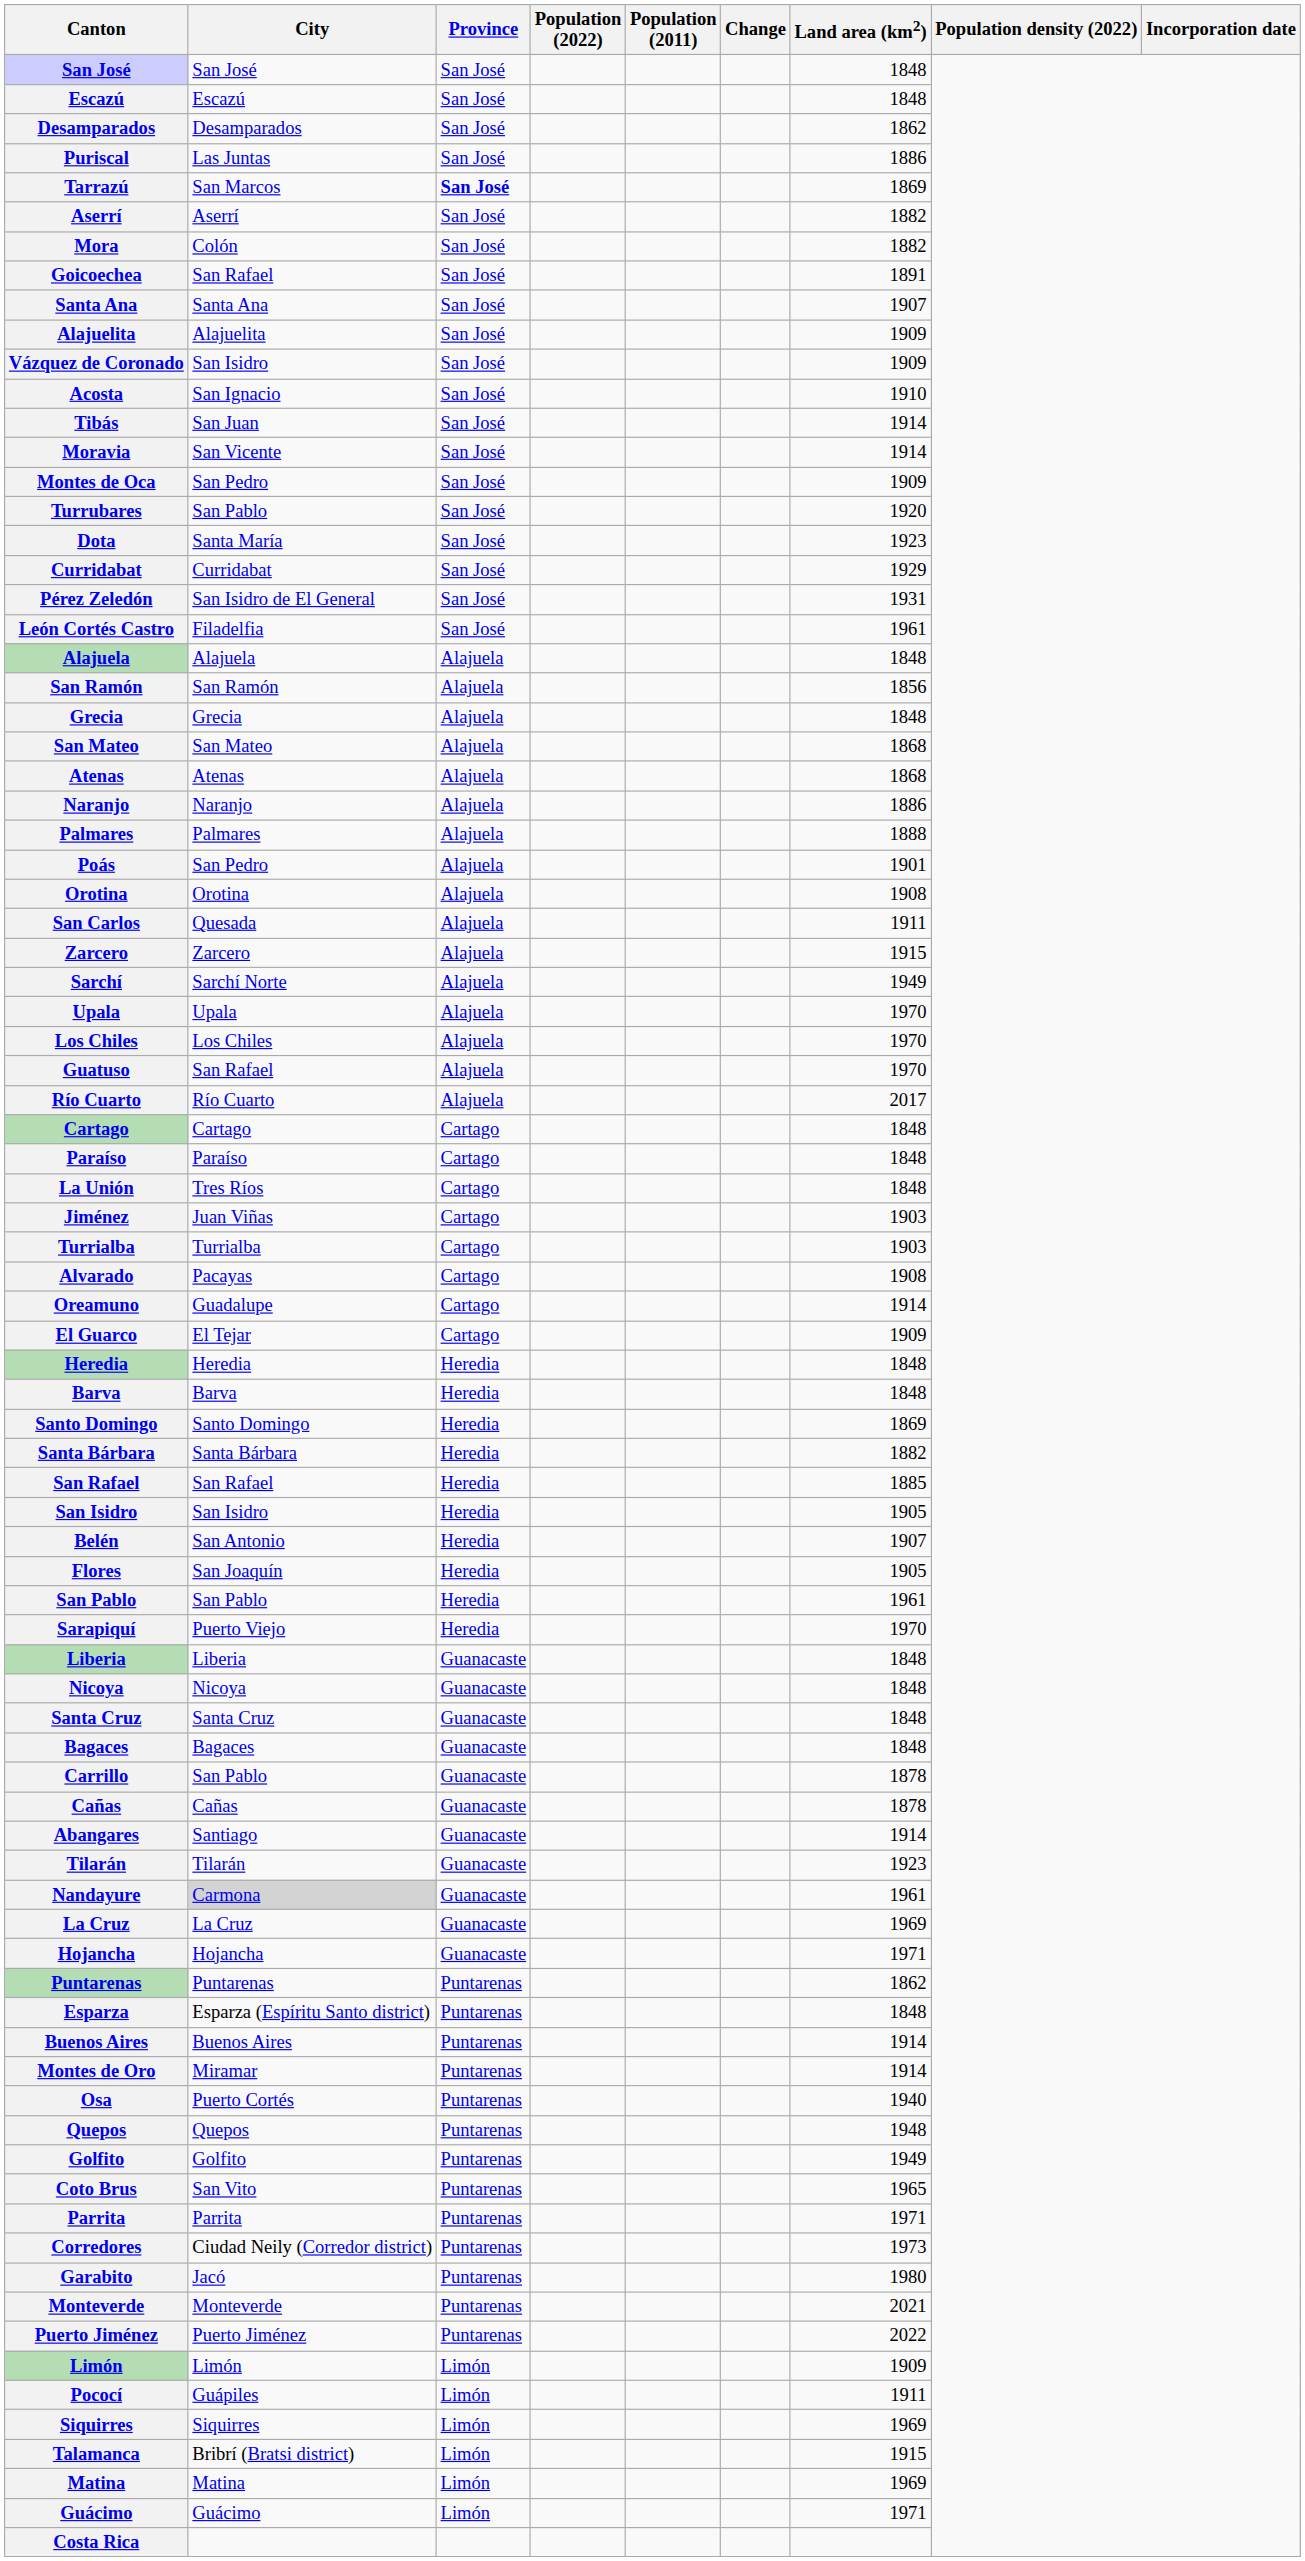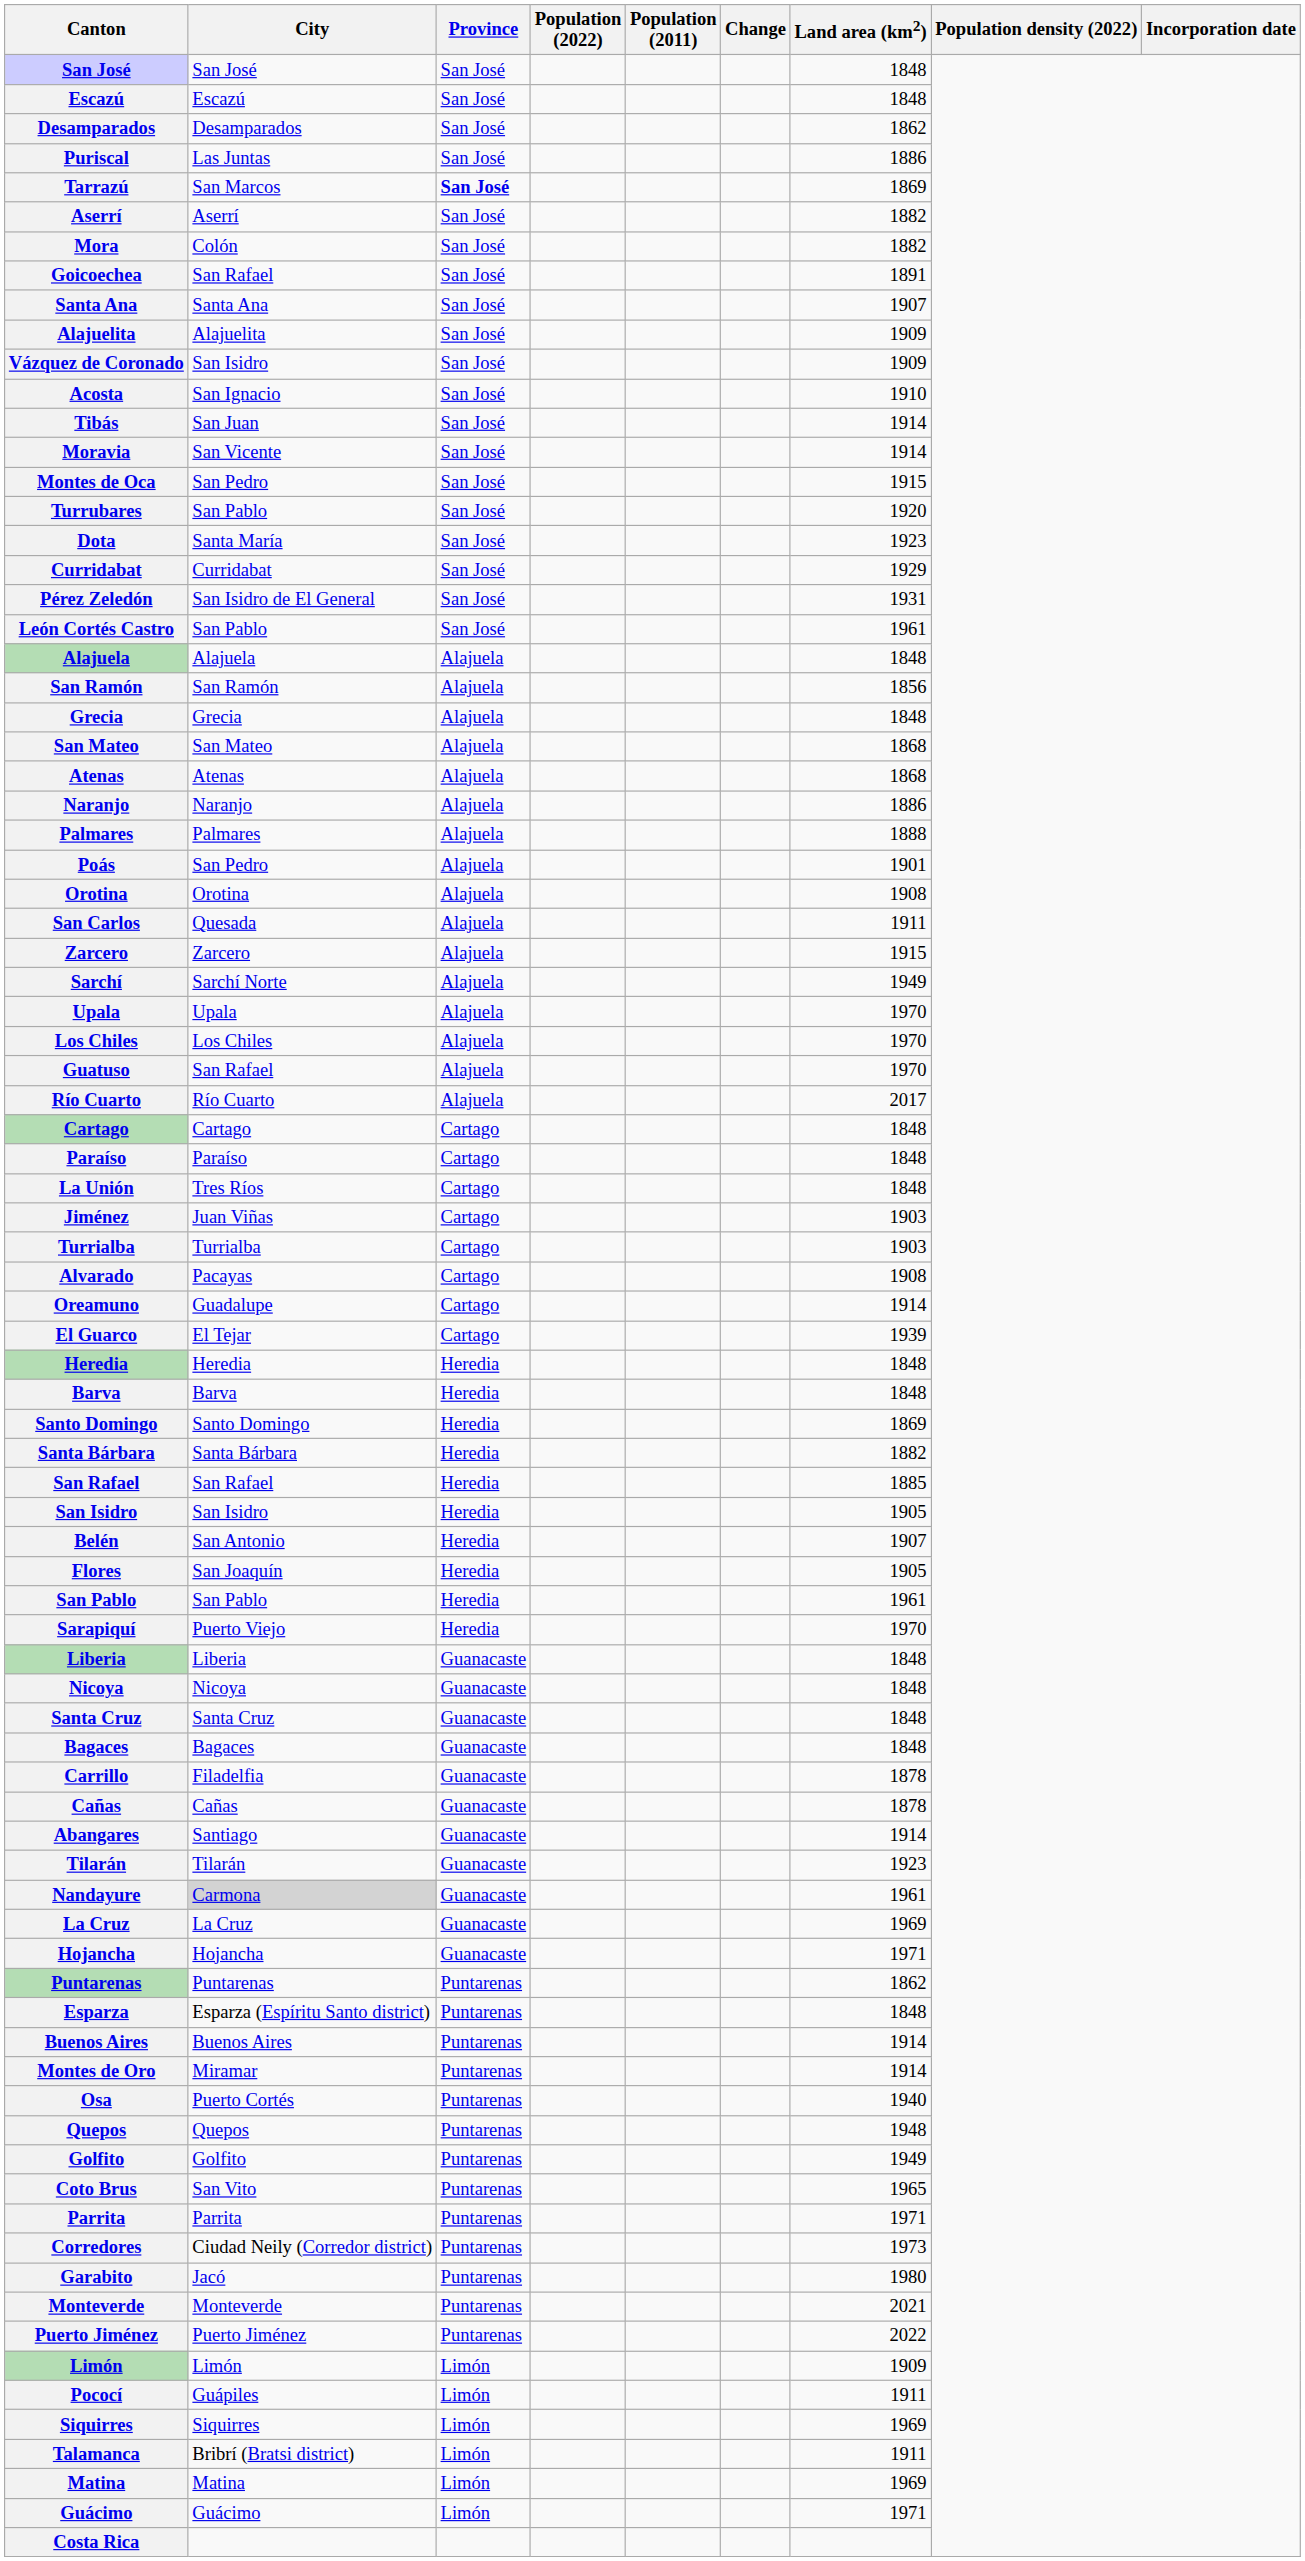Montes de Oca | Land area (km2): 1909 -> 1915
León Cortés Castro | City: Filadelfia -> San Pablo
El Guarco | Land area (km2): 1909 -> 1939
Carrillo | City: San Pablo -> Filadelfia
Talamanca | Land area (km2): 1915 -> 1911
